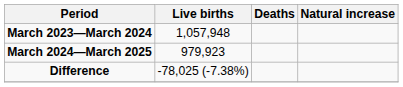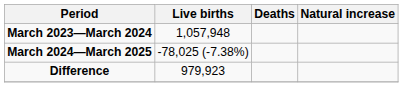March 2024—March 2025 | Live births: 979,923 -> -78,025 (-7.38%)
Difference | Live births: -78,025 (-7.38%) -> 979,923
